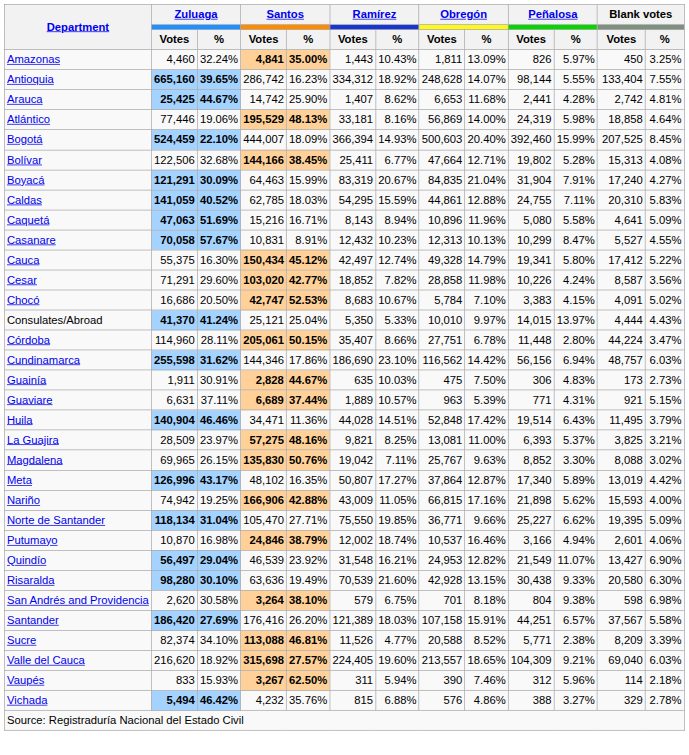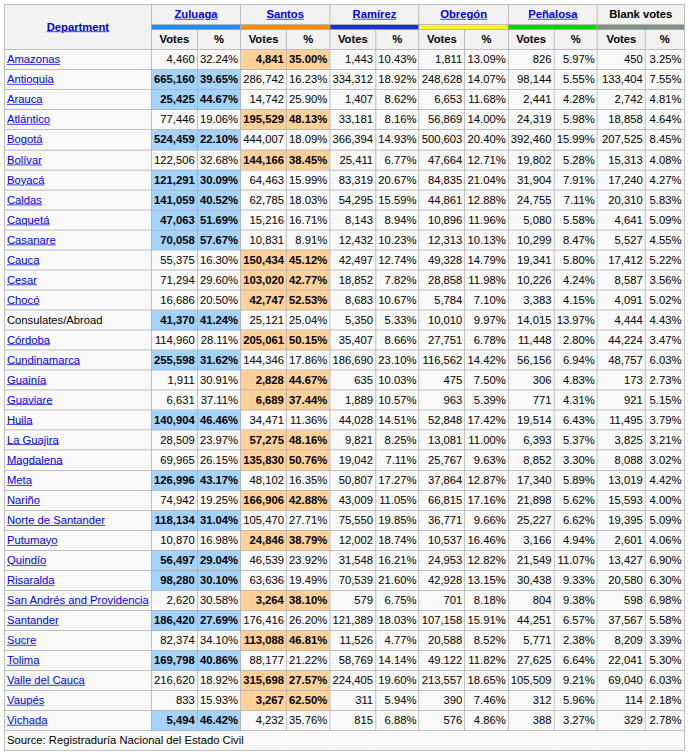Cesar | Zuluaga / Votes: 71,291 -> 71,294
+ row: Tolima | 169,798 | 40.86% | 88,177 | 21.22% | 58,769 | 14.14% | 49.122 | 11.82% | 27,625 | 6.64% | 22,041 | 5.30%
Valle del Cauca | Peñalosa / Votes: 104,309 -> 105,509
